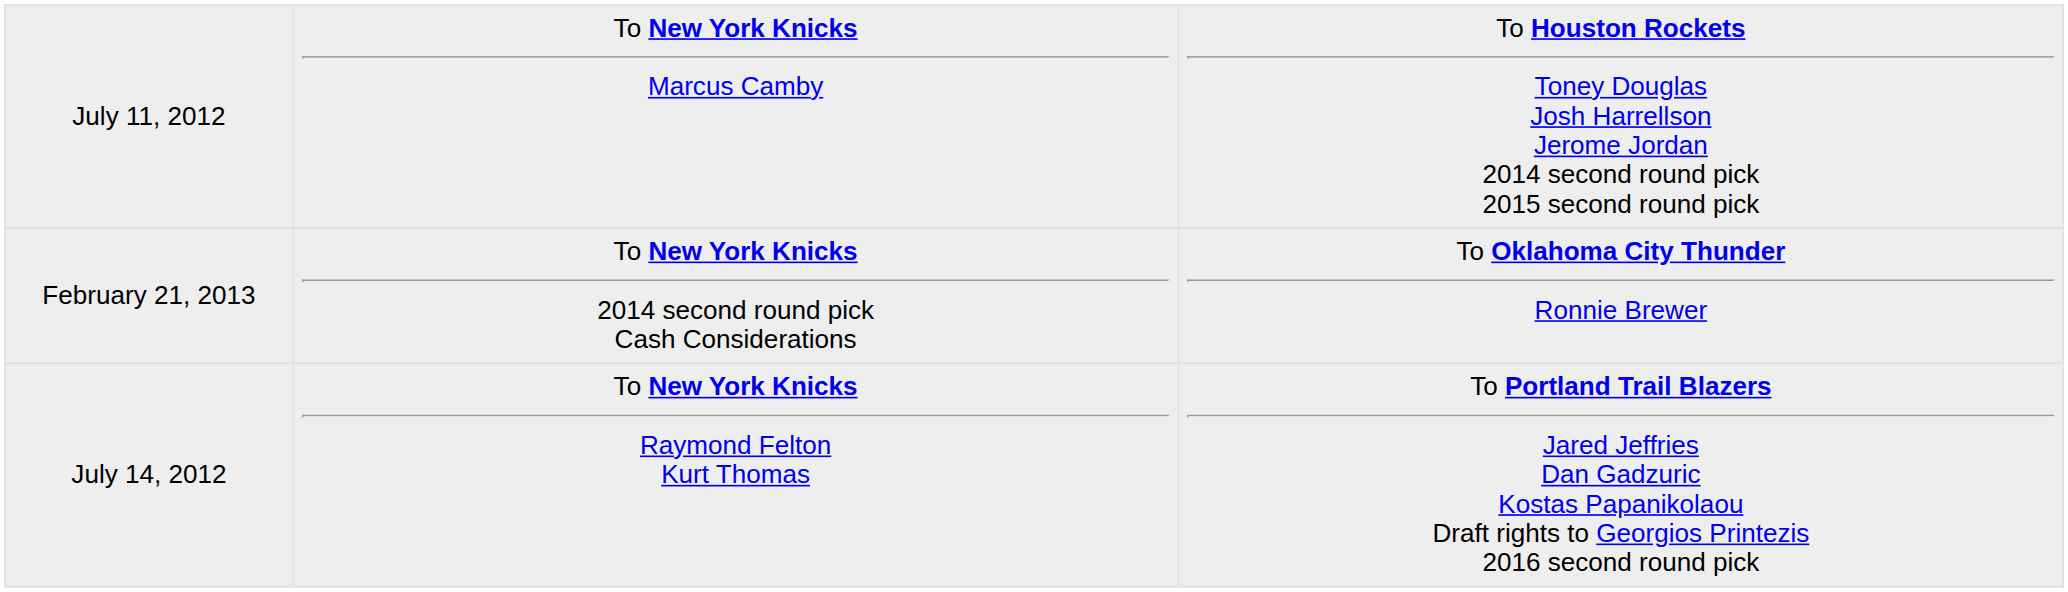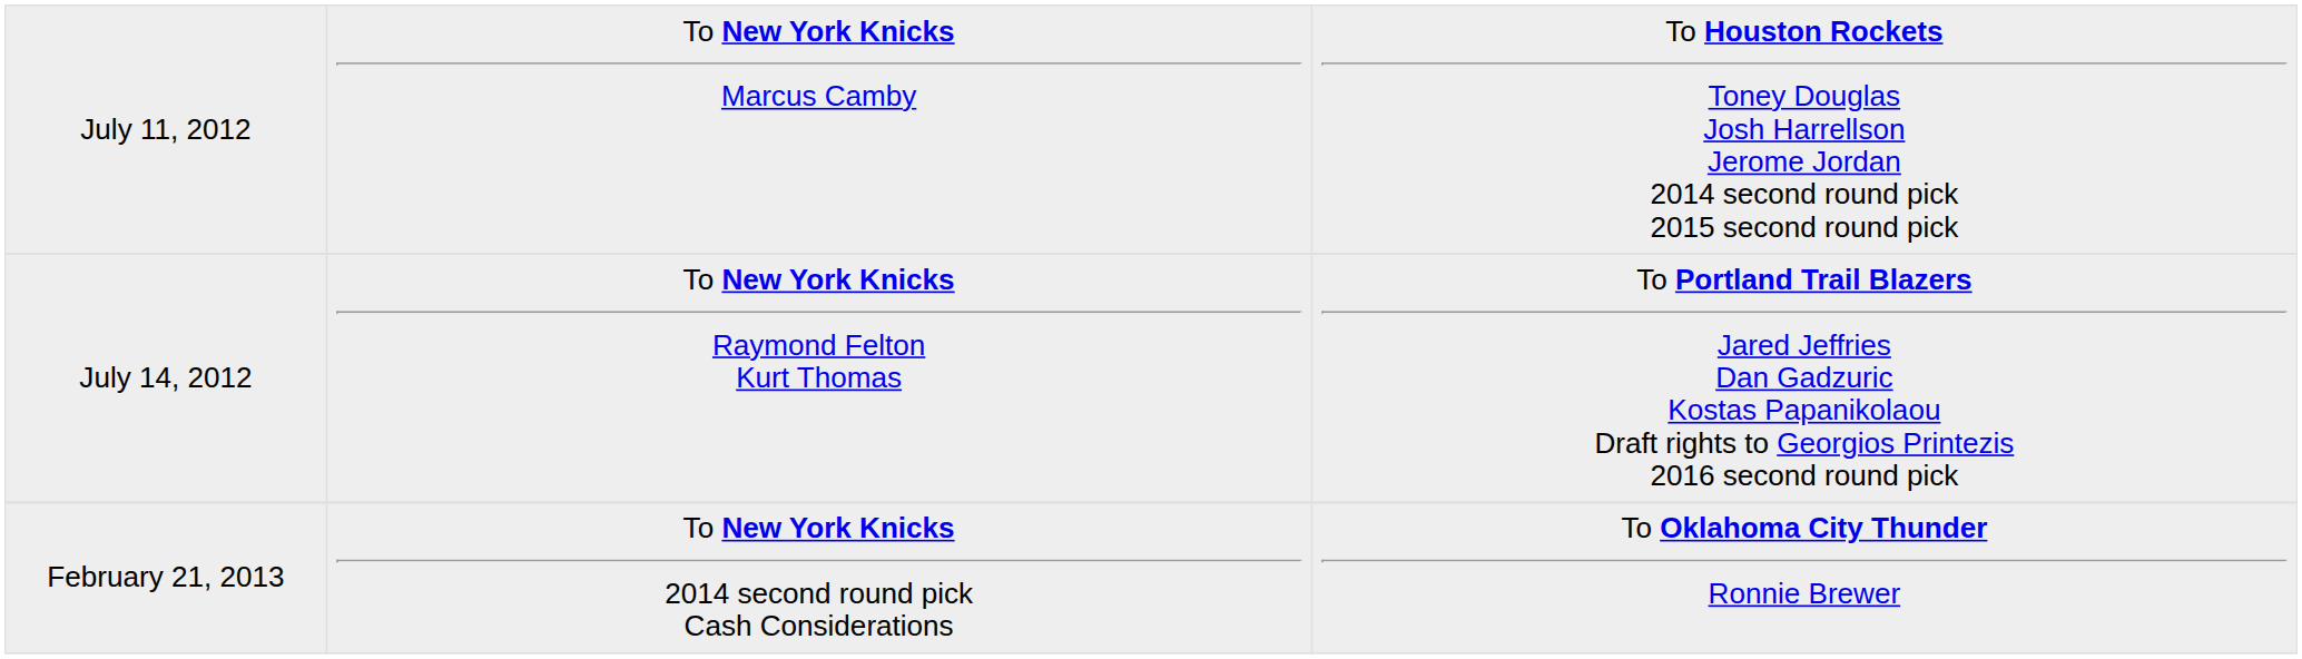rows swapped: July 14, 2012 <-> February 21, 2013
